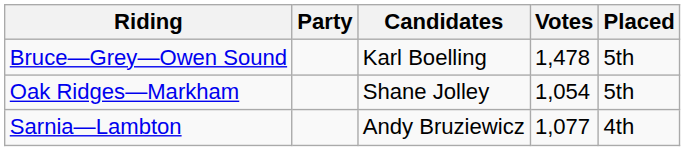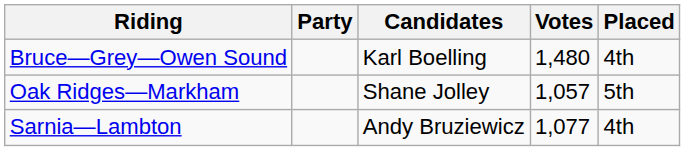Bruce—Grey—Owen Sound | Votes: 1,478 -> 1,480
Bruce—Grey—Owen Sound | Placed: 5th -> 4th
Oak Ridges—Markham | Votes: 1,054 -> 1,057
